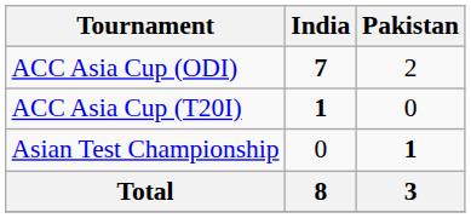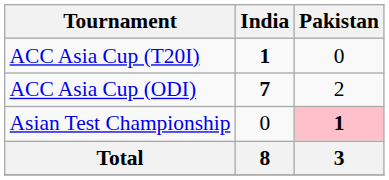rows swapped: ACC Asia Cup (ODI) <-> ACC Asia Cup (T20I)
Asian Test Championship | Pakistan: no background -> pink background
